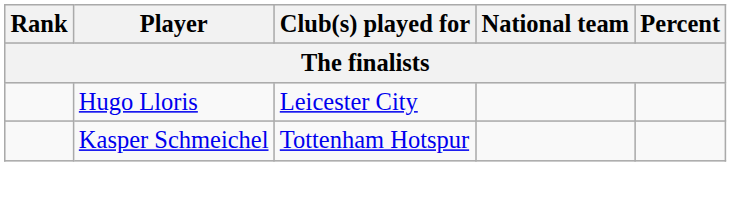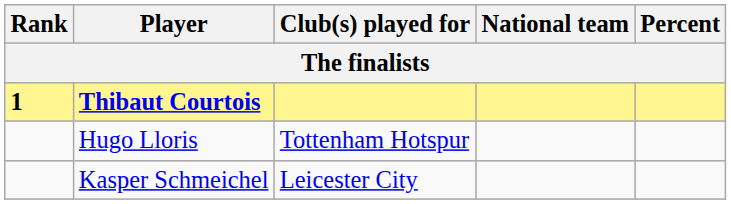+ row: 1 | Thibaut Courtois
Hugo Lloris | Club(s) played for: Leicester City -> Tottenham Hotspur
Kasper Schmeichel | Club(s) played for: Tottenham Hotspur -> Leicester City
